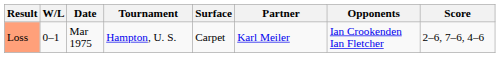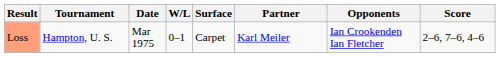columns swapped: W/L <-> Tournament
